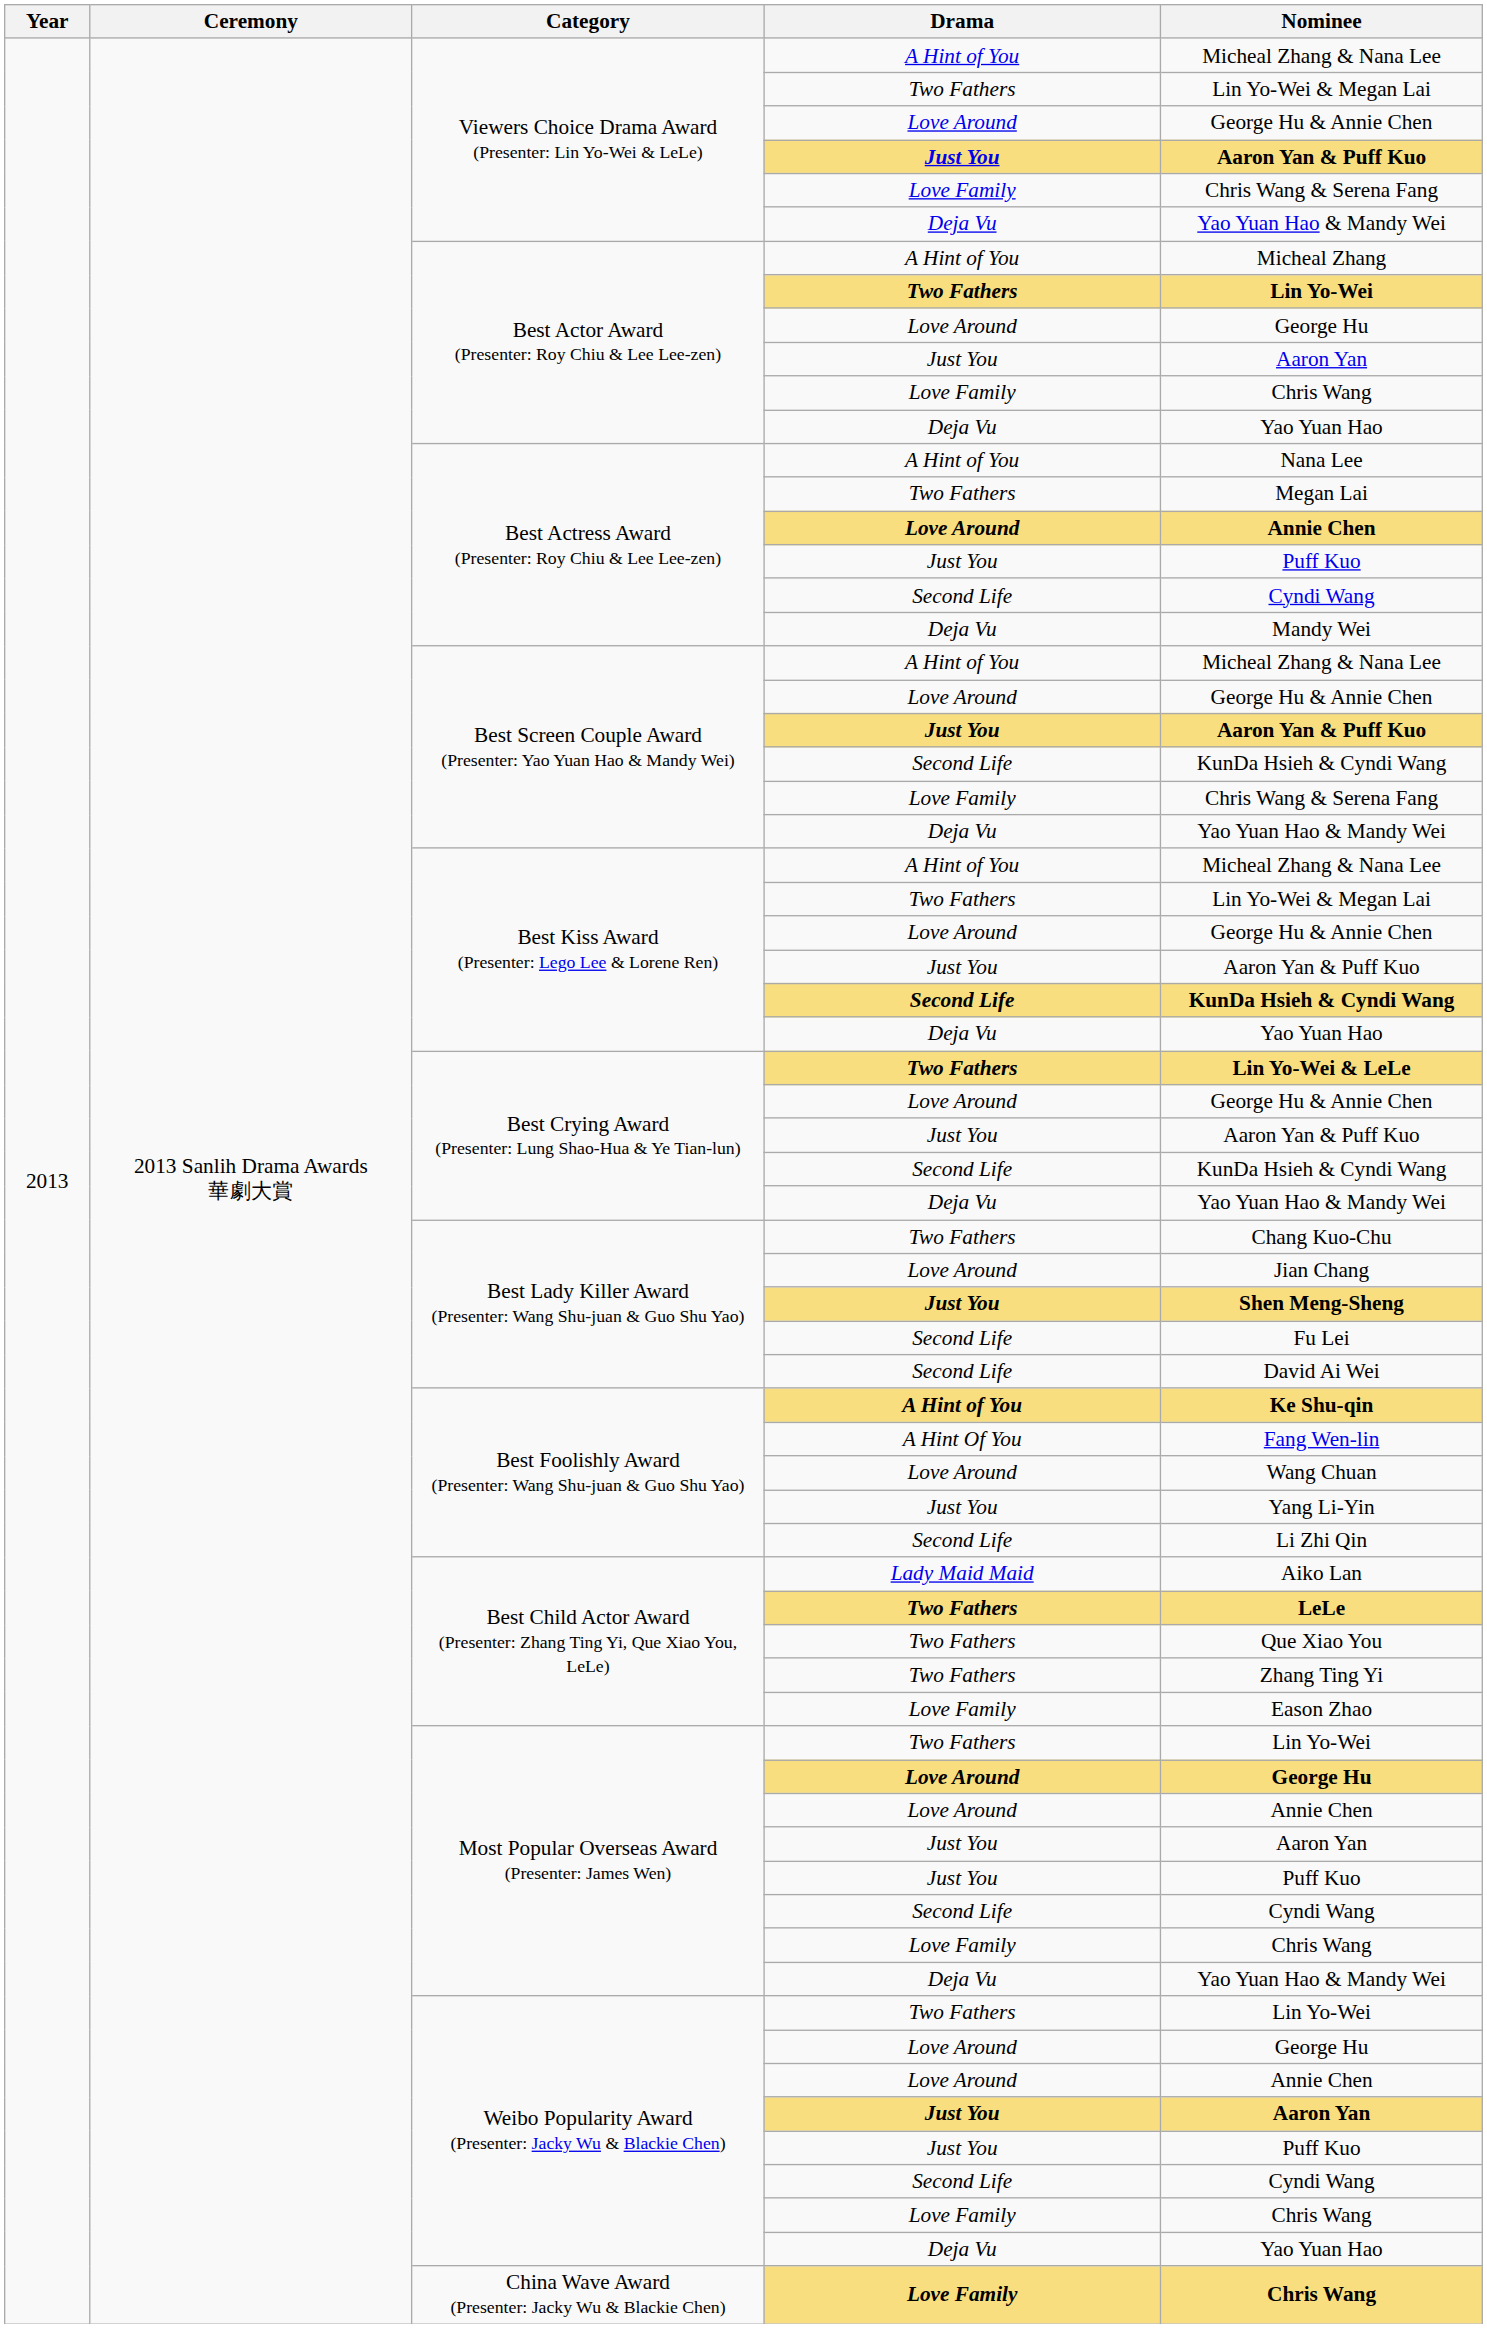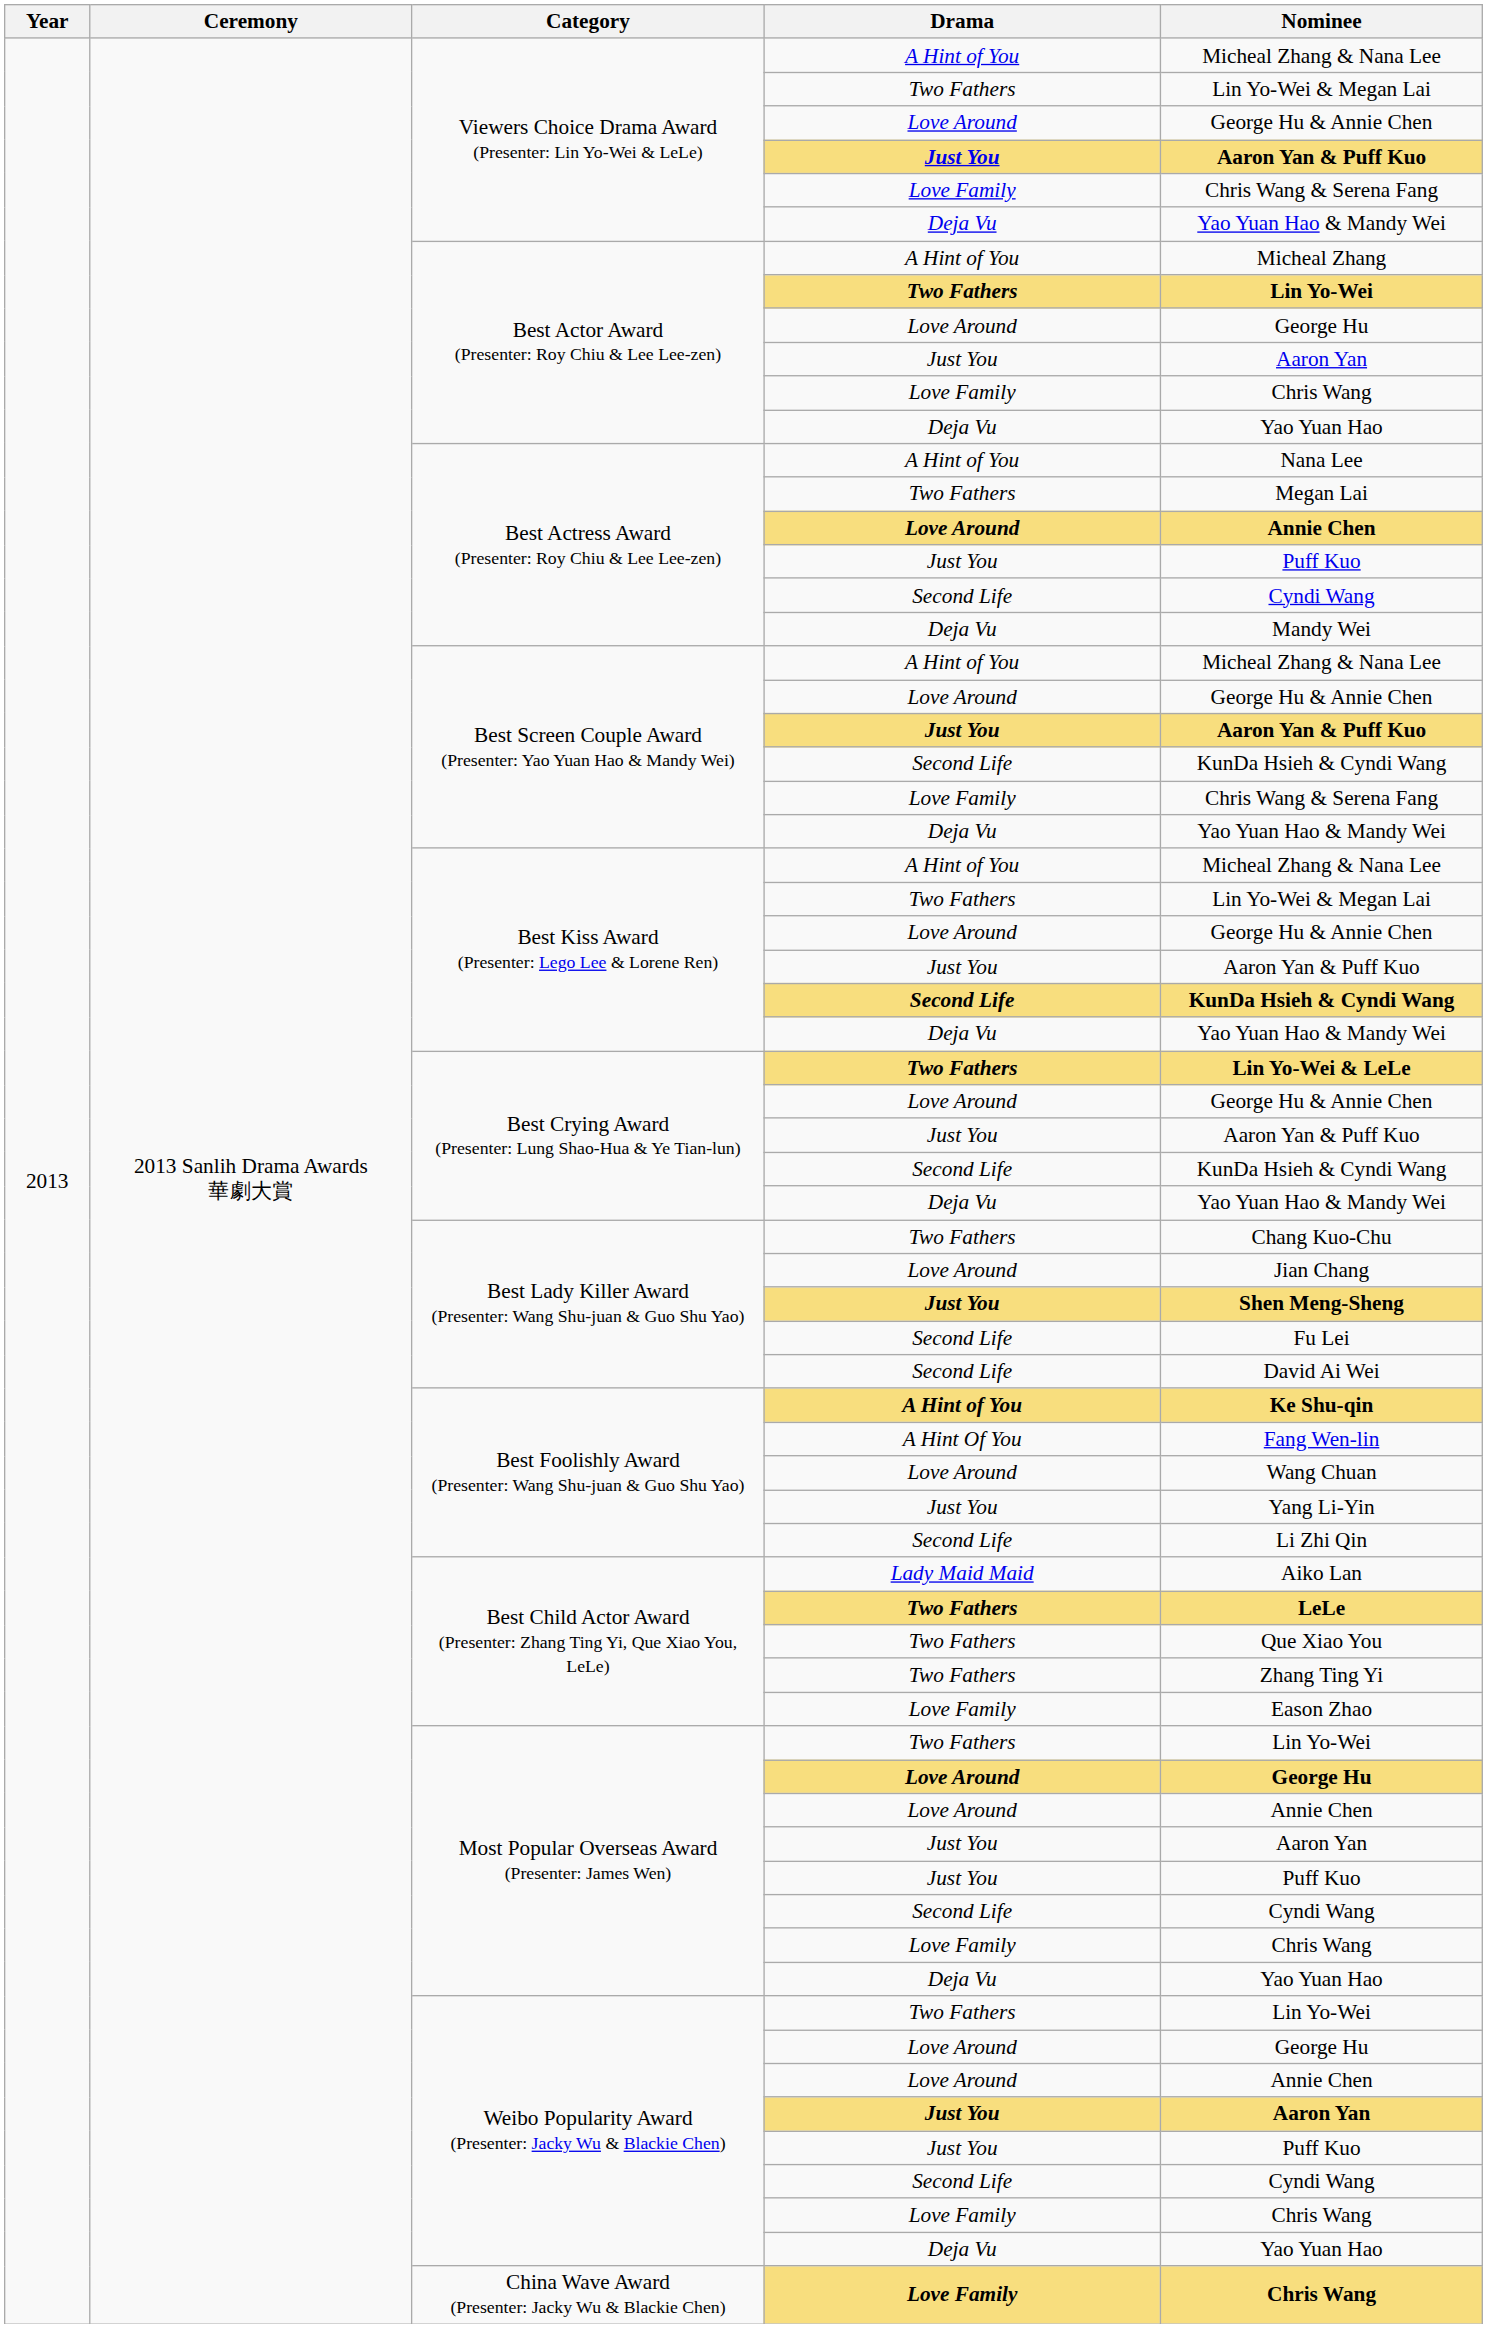Best Kiss Award (Presenter: Lego Lee & Lorene Ren) / Deja Vu | Nominee: Yao Yuan Hao -> Yao Yuan Hao & Mandy Wei
Most Popular Overseas Award (Presenter: James Wen) / Deja Vu | Nominee: Yao Yuan Hao & Mandy Wei -> Yao Yuan Hao
